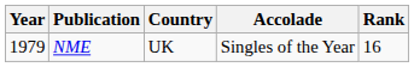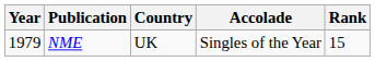NME | Rank: 16 -> 15
